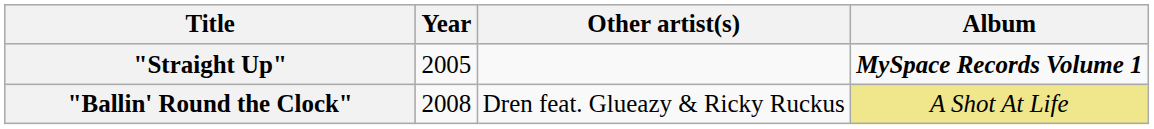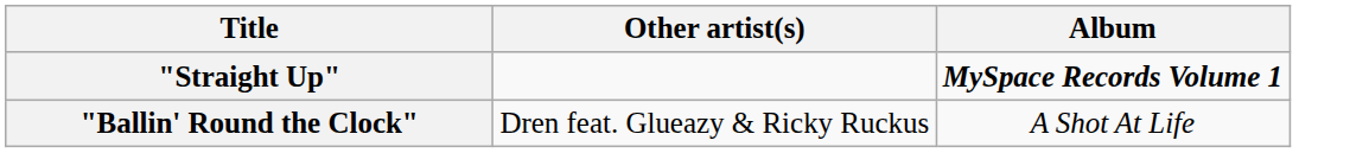- column: Year | 2005 | 2008
"Ballin' Round the Clock" | Album: khaki background -> no background
